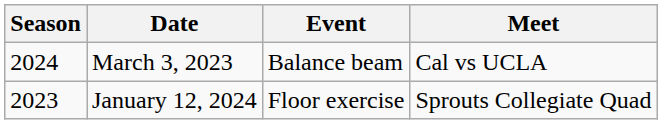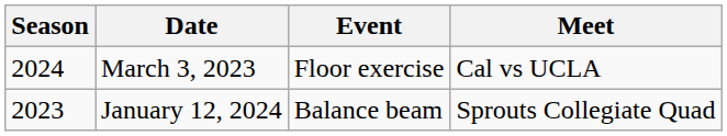March 3, 2023 | Event: Balance beam -> Floor exercise
January 12, 2024 | Event: Floor exercise -> Balance beam
